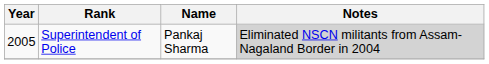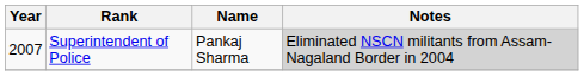Superintendent of Police | Year: 2005 -> 2007
